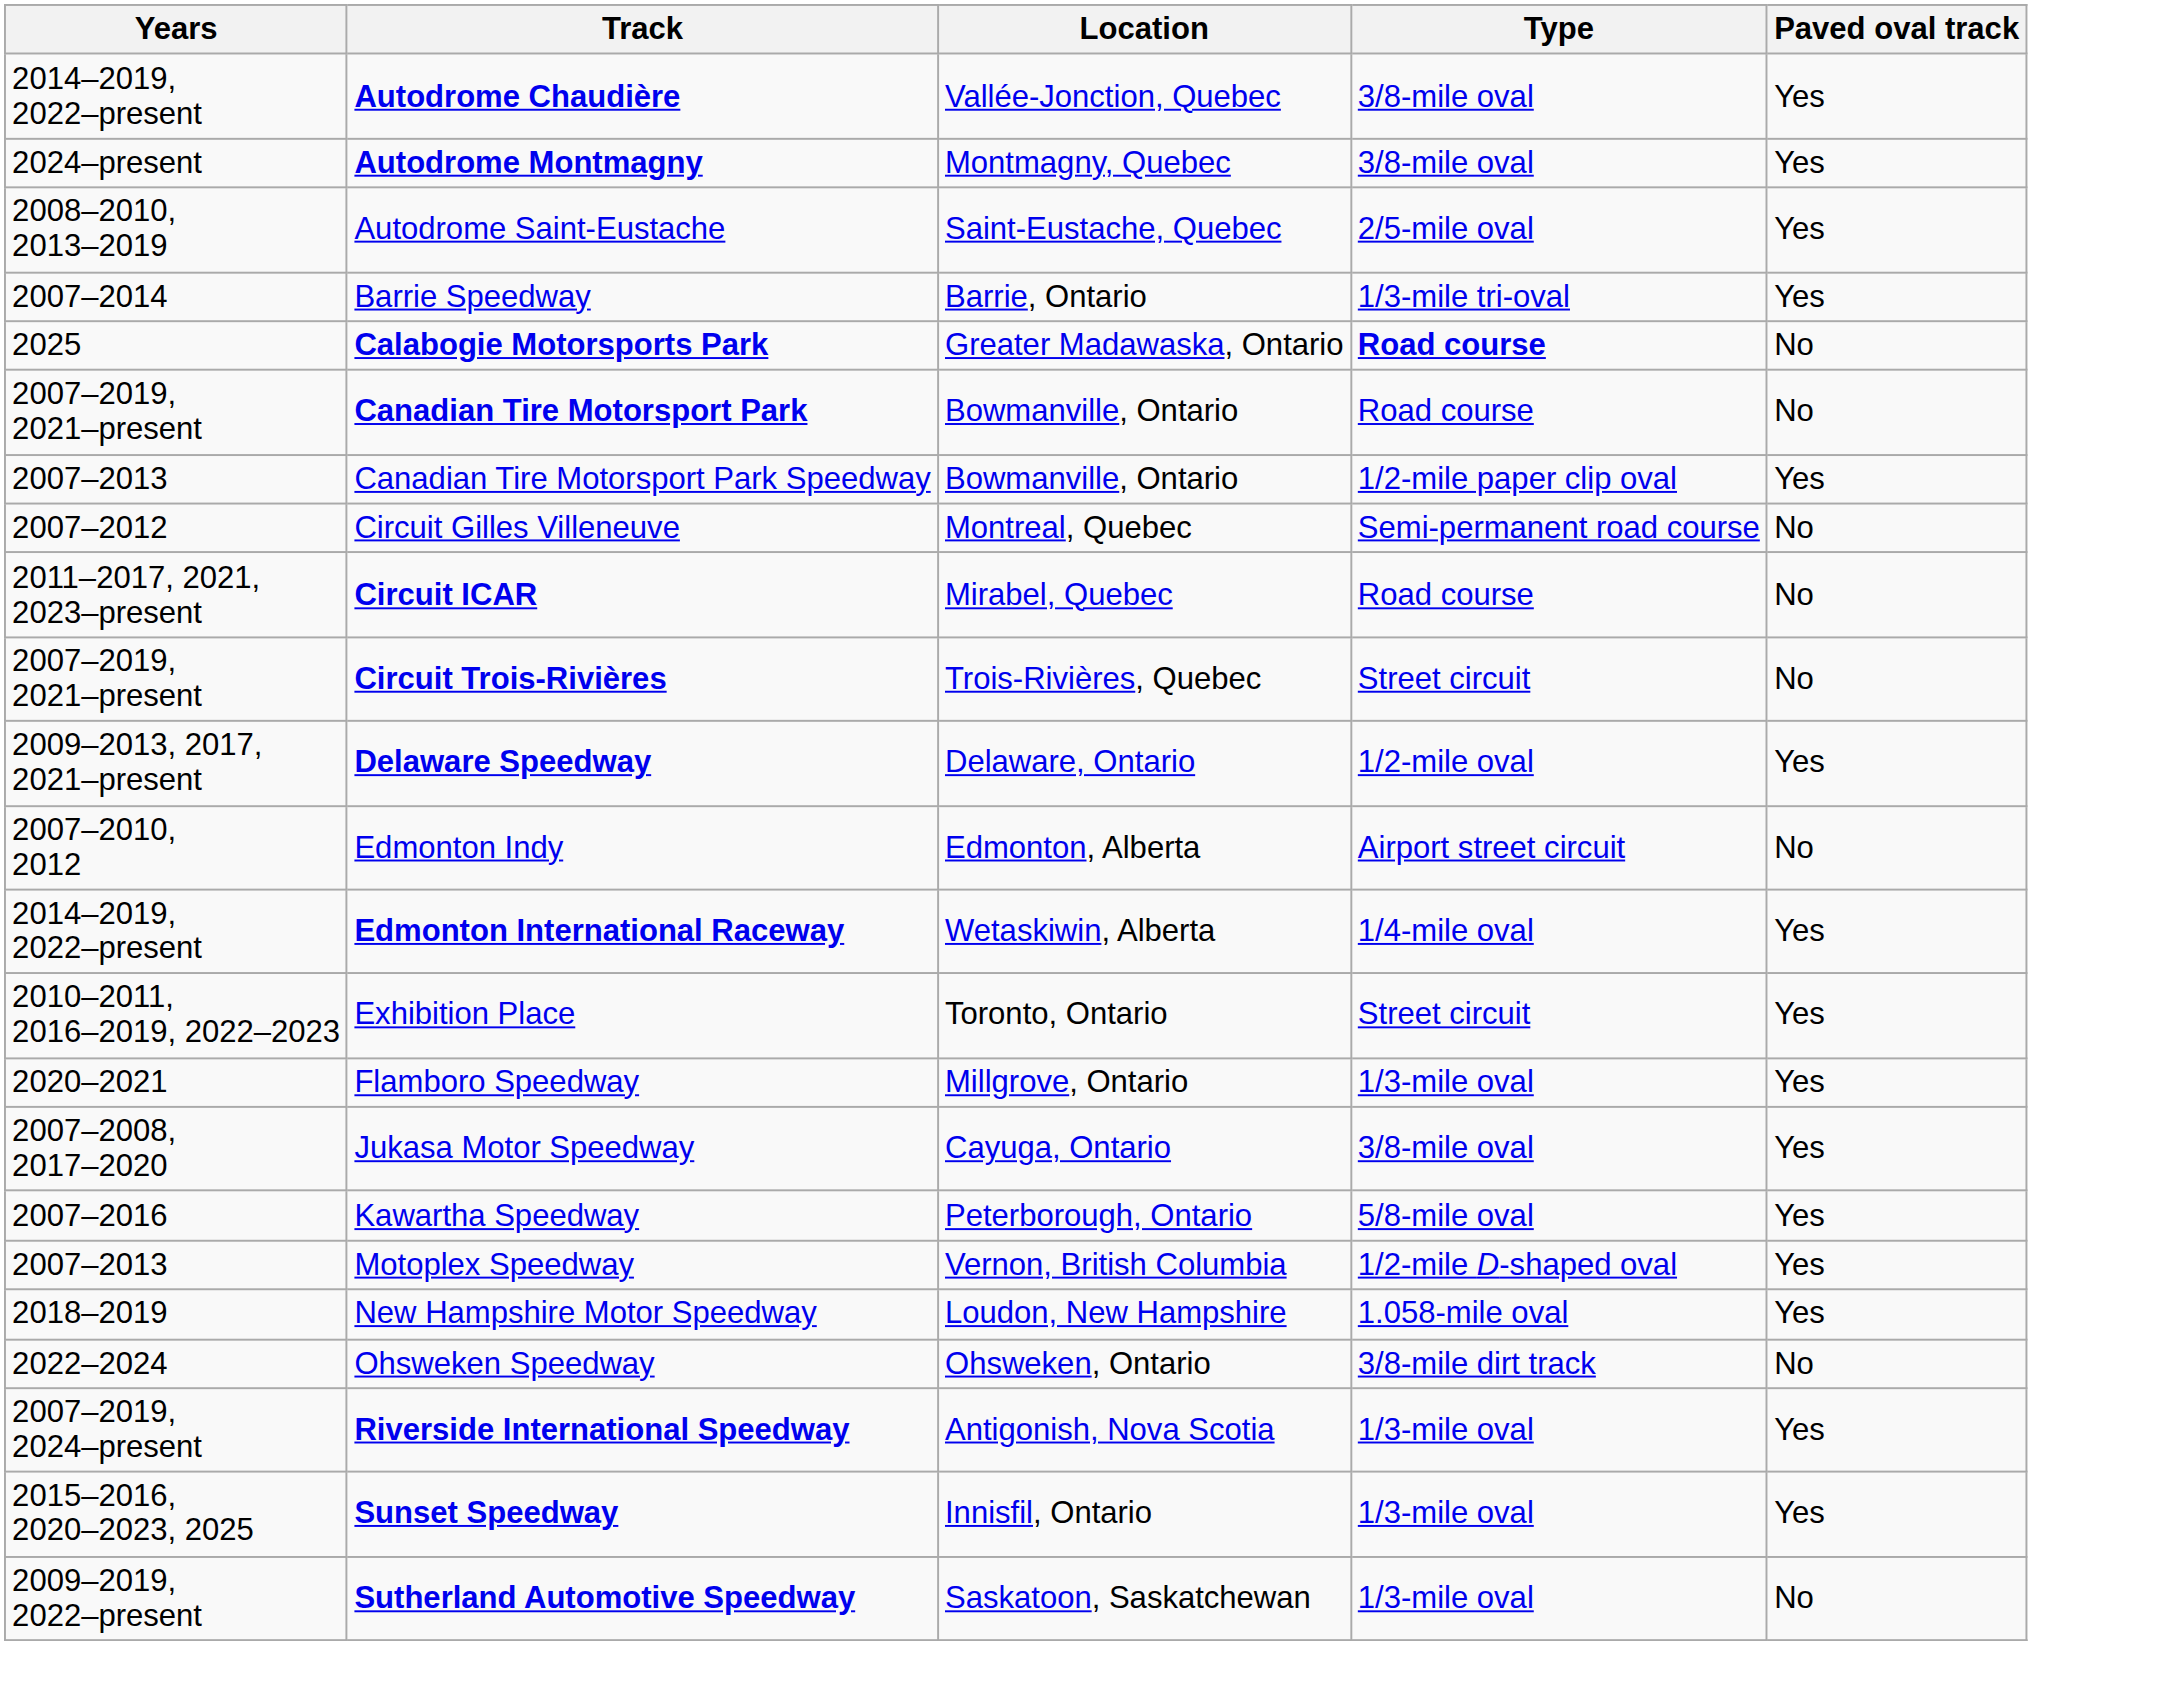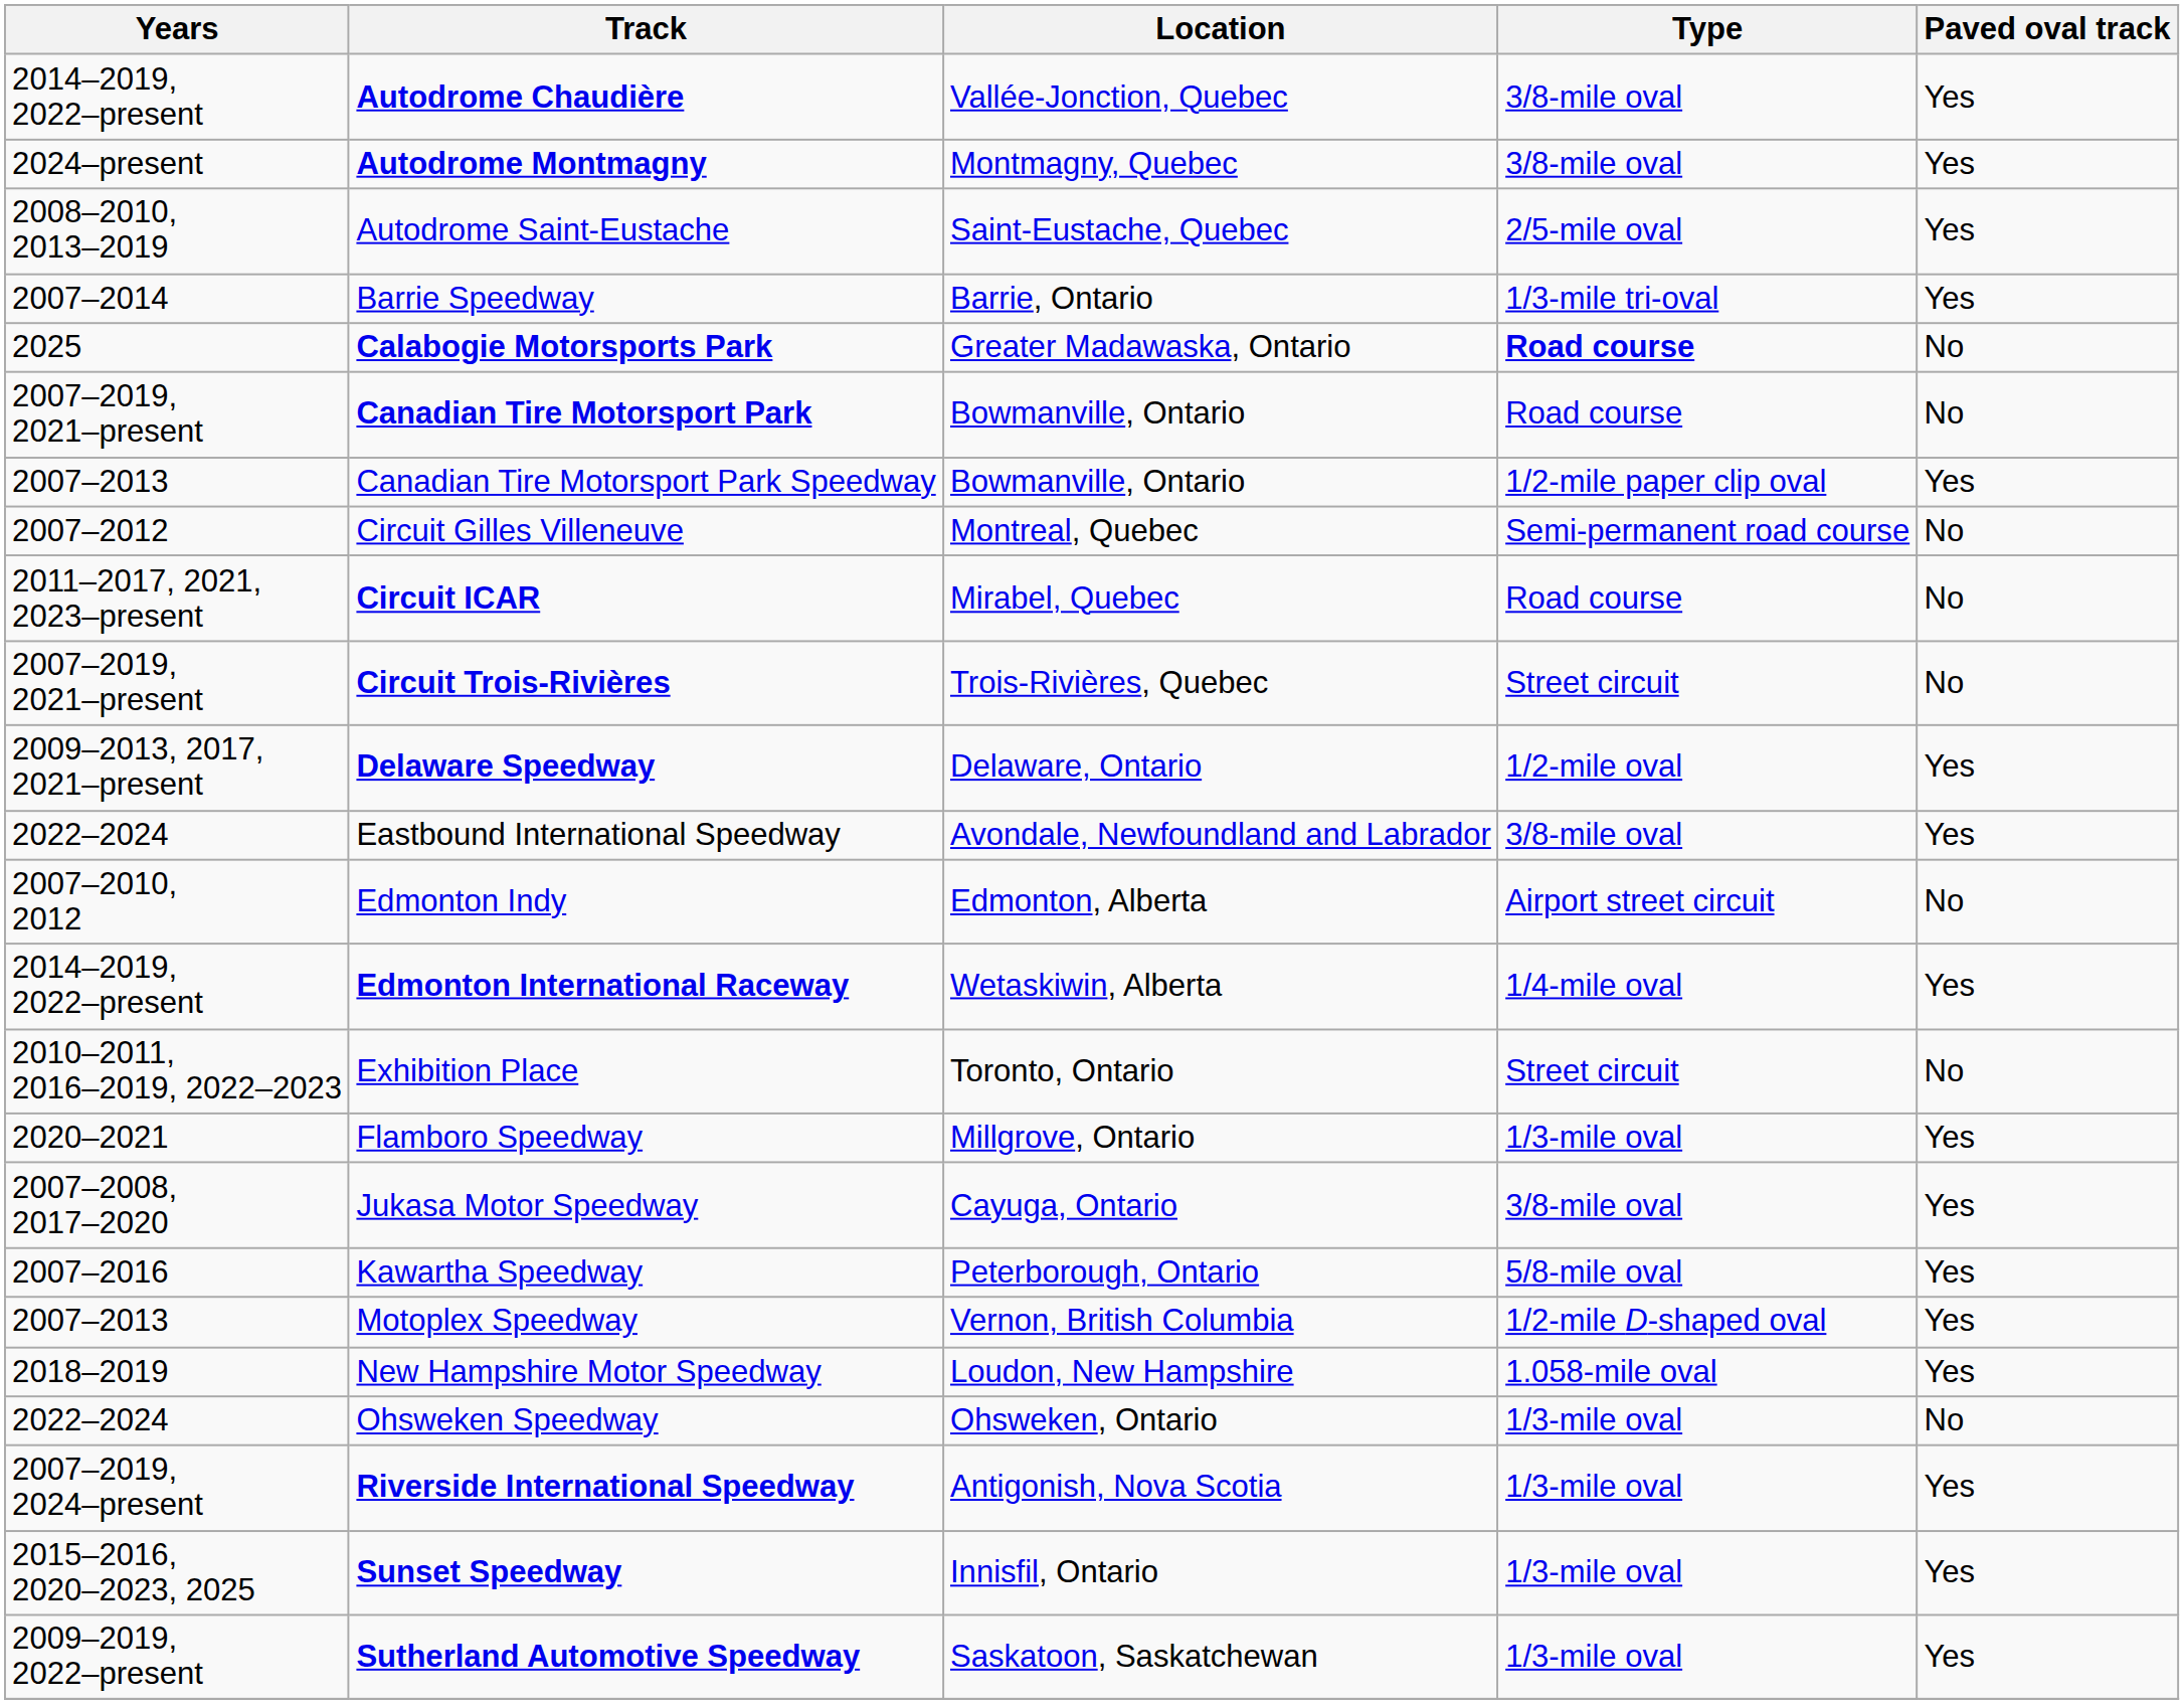+ row: 2022–2024 | Eastbound International Speedway | Avondale, Newfoundland and Labrador | 3/8-mile oval | Yes
Exhibition Place | Paved oval track: Yes -> No
Ohsweken Speedway | Type: 3/8-mile dirt track -> 1/3-mile oval
Sutherland Automotive Speedway | Paved oval track: No -> Yes
